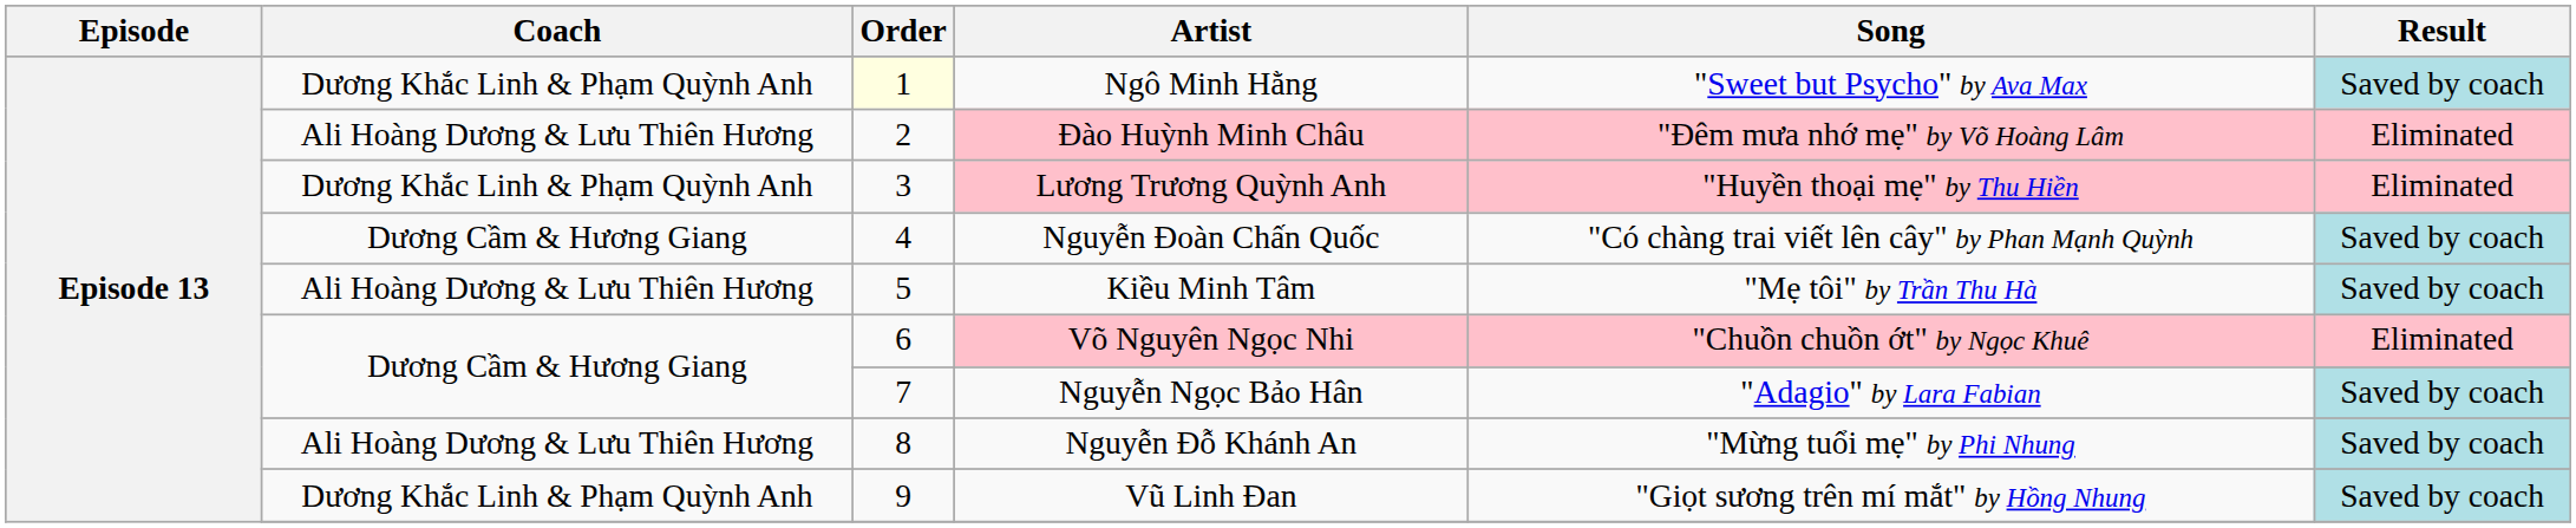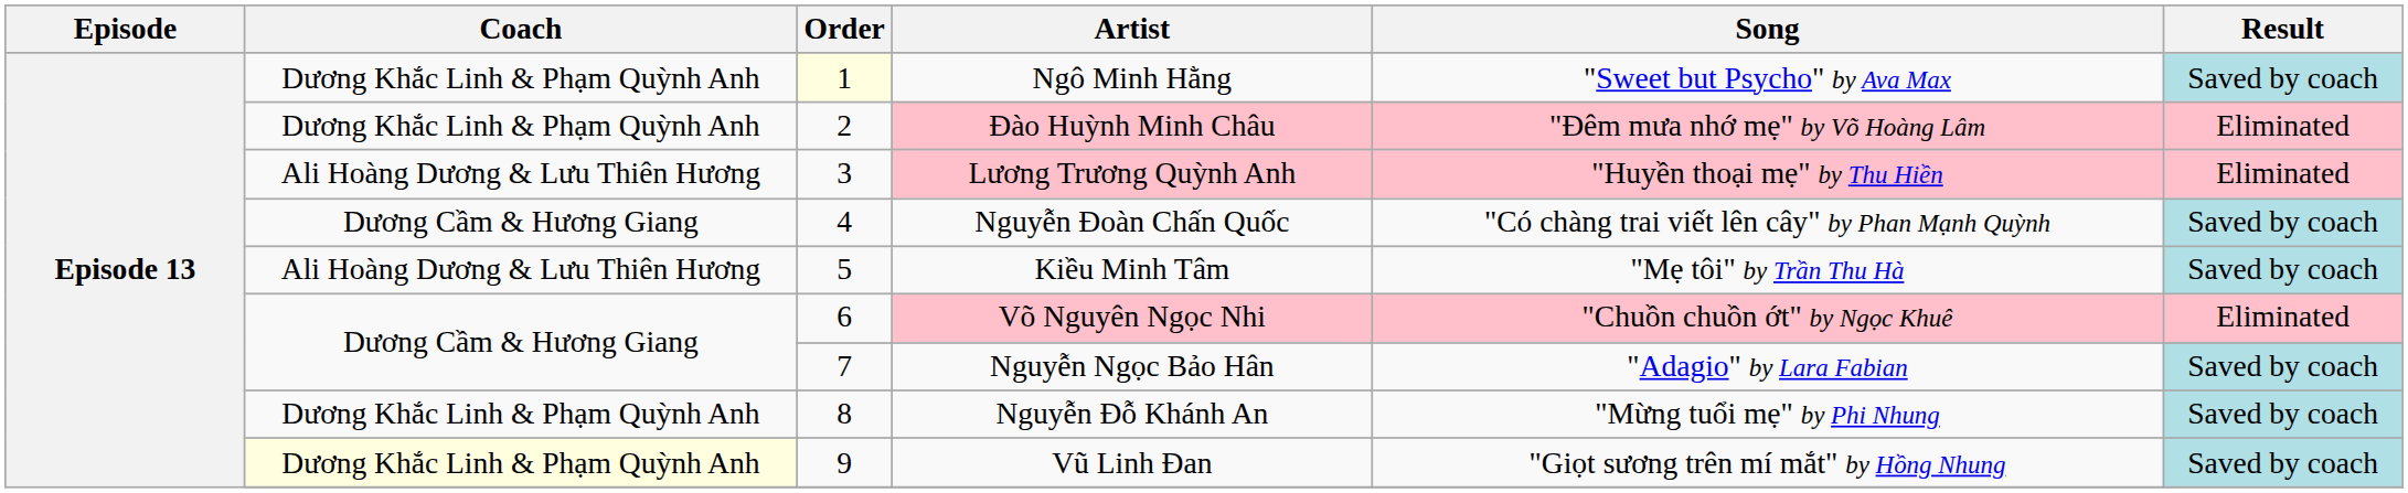Đào Huỳnh Minh Châu | Coach: Ali Hoàng Dương & Lưu Thiên Hương -> Dương Khắc Linh & Phạm Quỳnh Anh
Lương Trương Quỳnh Anh | Coach: Dương Khắc Linh & Phạm Quỳnh Anh -> Ali Hoàng Dương & Lưu Thiên Hương
Nguyễn Đỗ Khánh An | Coach: Ali Hoàng Dương & Lưu Thiên Hương -> Dương Khắc Linh & Phạm Quỳnh Anh
Vũ Linh Đan | Coach: no background -> lightyellow background
